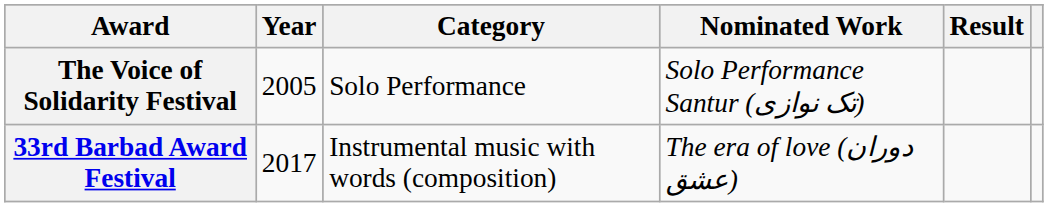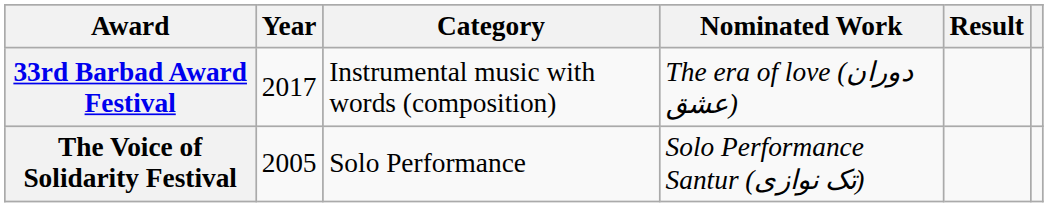rows swapped: 33rd Barbad Award Festival <-> The Voice of Solidarity Festival
